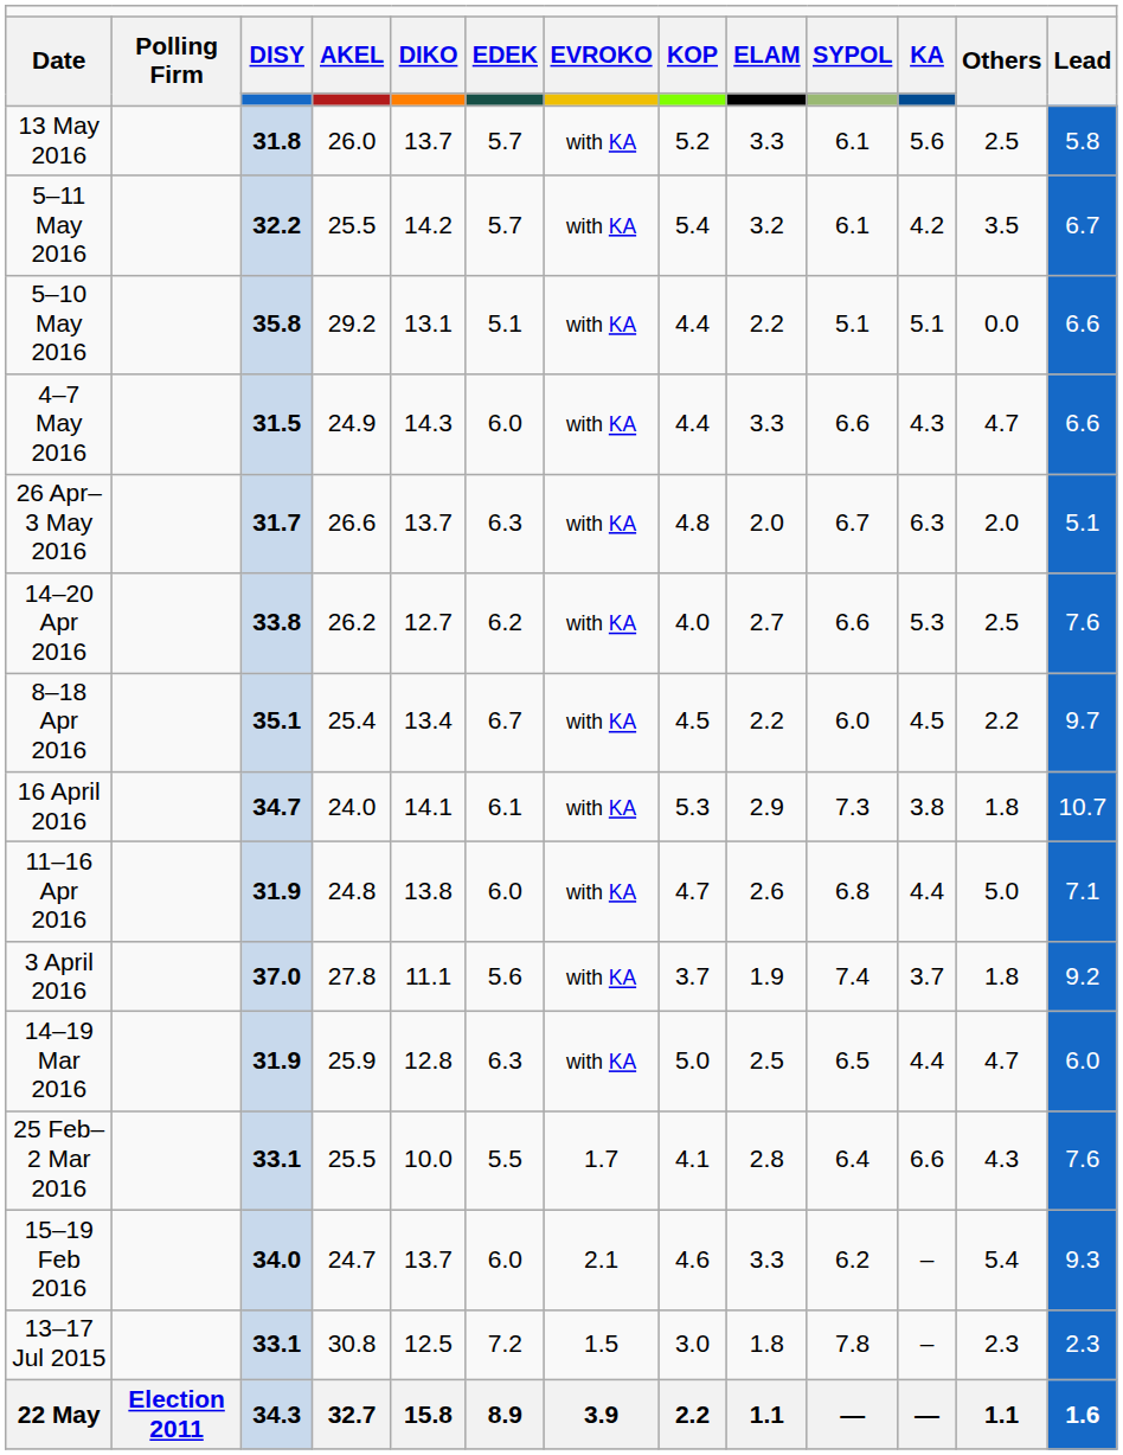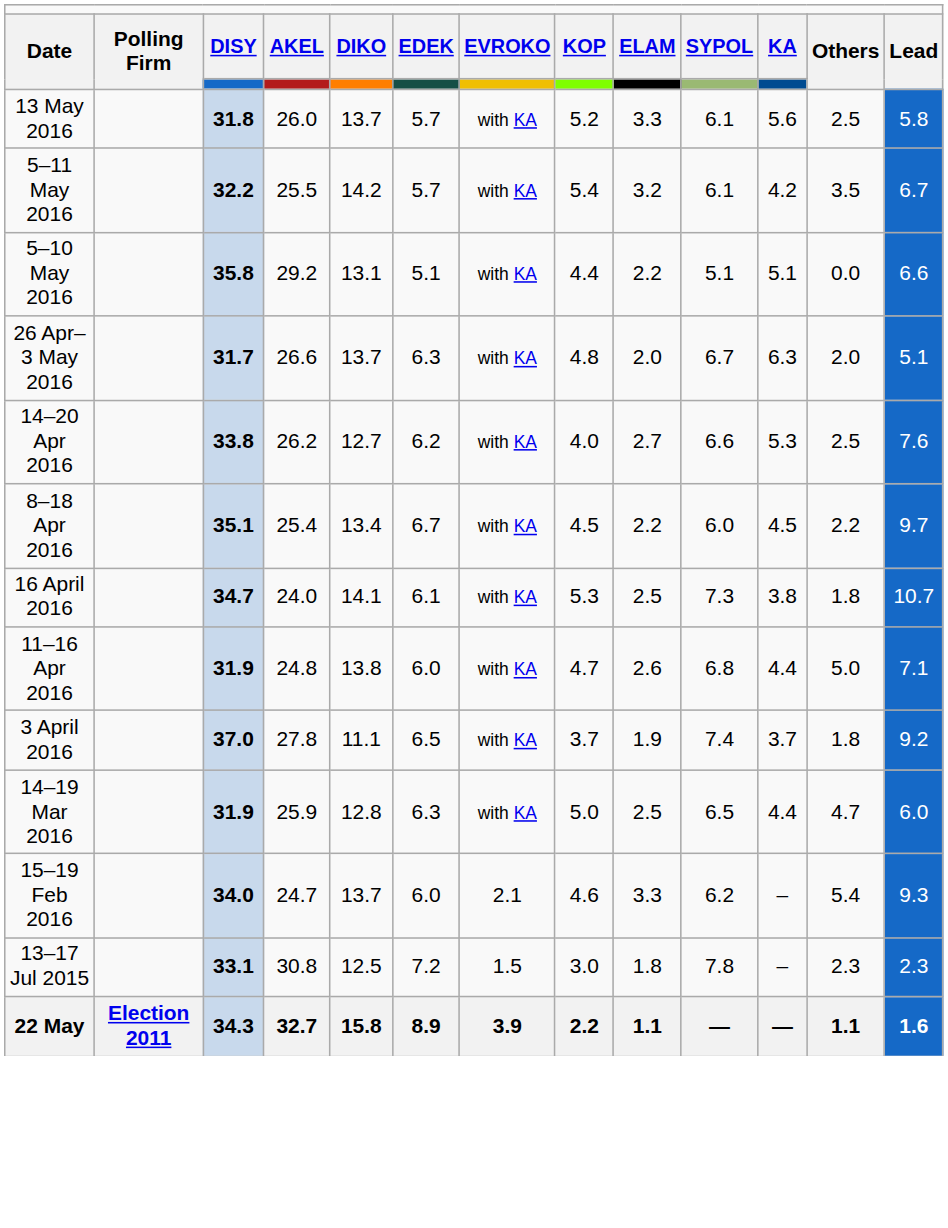- row: 4–7 May 2016 | 31.5 | 24.9 | 14.3 | 6.0 | with KA | 4.4 | 3.3 | 6.6 | 4.3 | 4.7 | 6.6
16 April 2016 | column 9: 2.9 -> 2.5
3 April 2016 | column 6: 5.6 -> 6.5
- row: 25 Feb–2 Mar 2016 | 33.1 | 25.5 | 10.0 | 5.5 | 1.7 | 4.1 | 2.8 | 6.4 | 6.6 | 4.3 | 7.6
